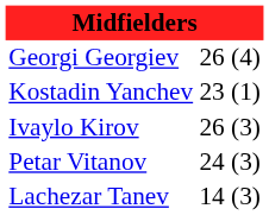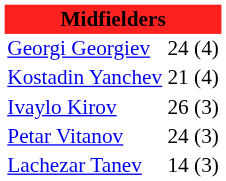Georgi Georgiev | column 2: 26 -> 24
Kostadin Yanchev | column 2: 23 -> 21
Kostadin Yanchev | column 3: (1) -> (4)
